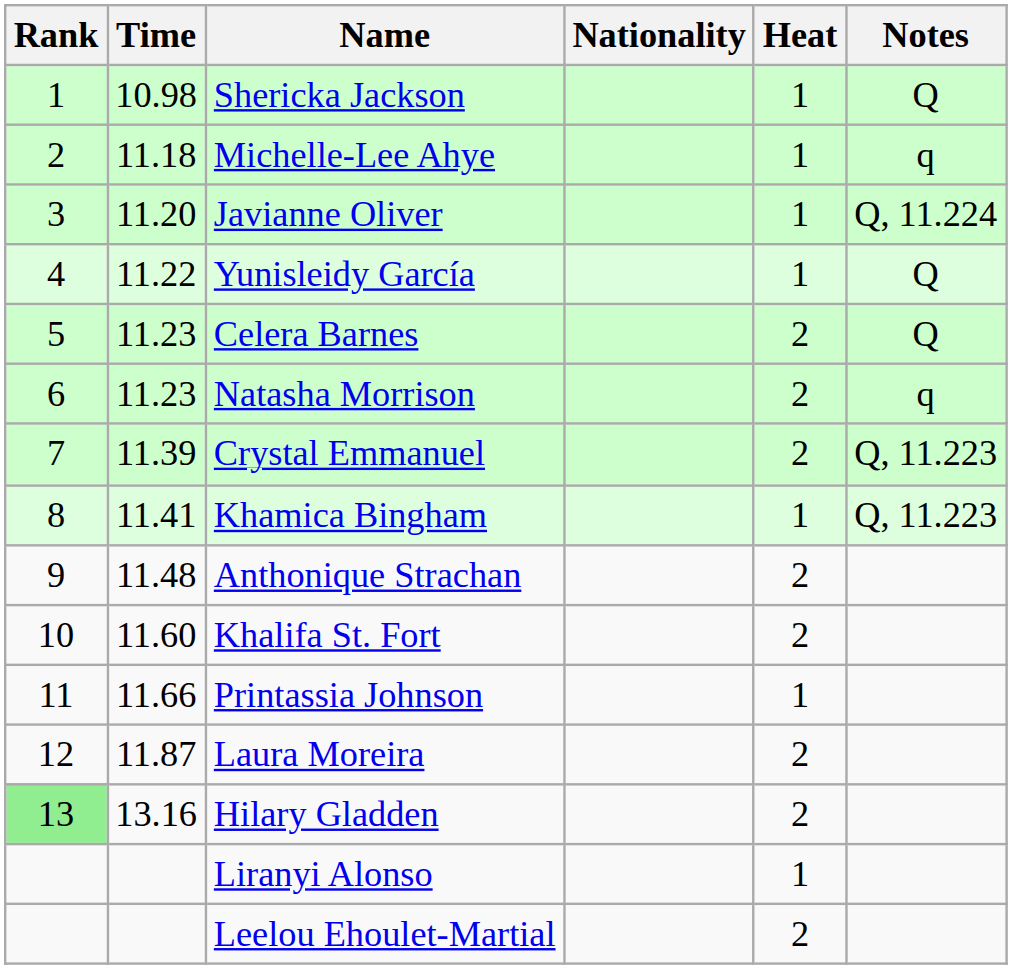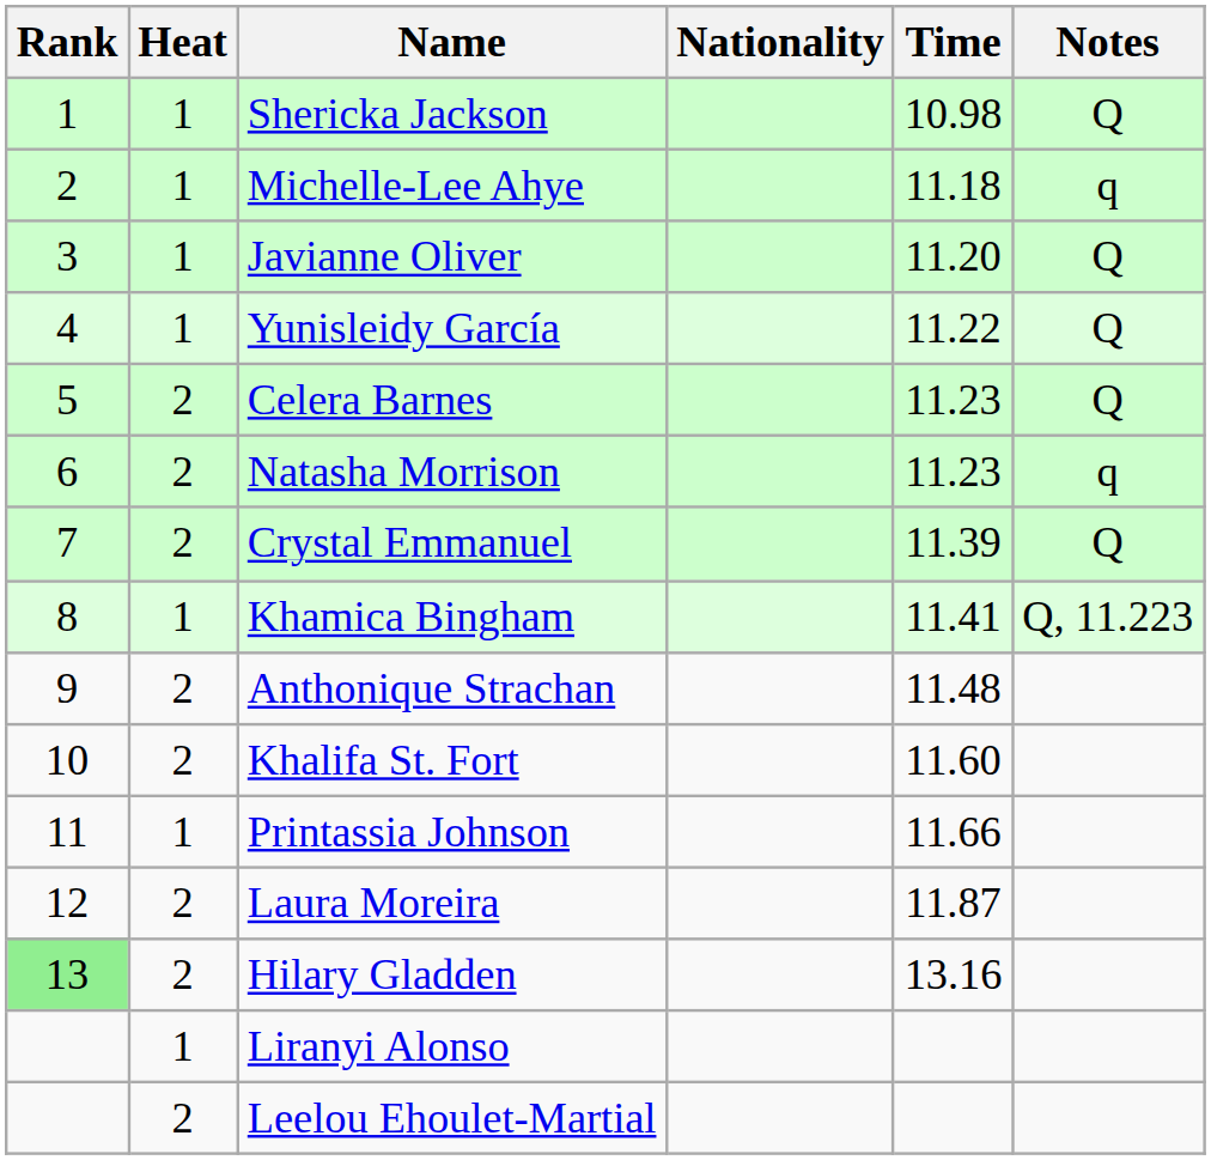columns swapped: Heat <-> Time
Javianne Oliver | Notes: Q, 11.224 -> Q
Crystal Emmanuel | Notes: Q, 11.223 -> Q
